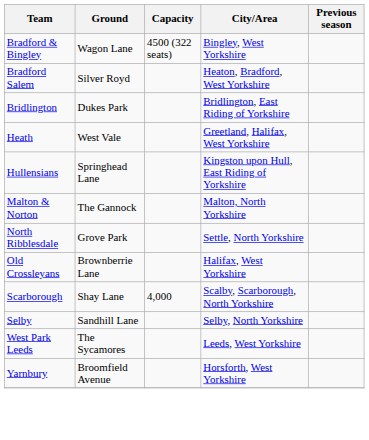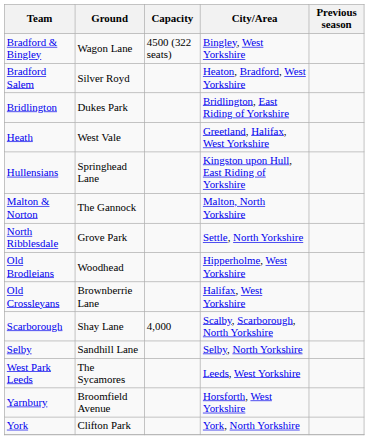+ row: Old Brodleians | Woodhead | Hipperholme, West Yorkshire
+ row: York | Clifton Park | York, North Yorkshire
